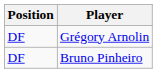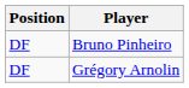rows swapped: Grégory Arnolin <-> Bruno Pinheiro
